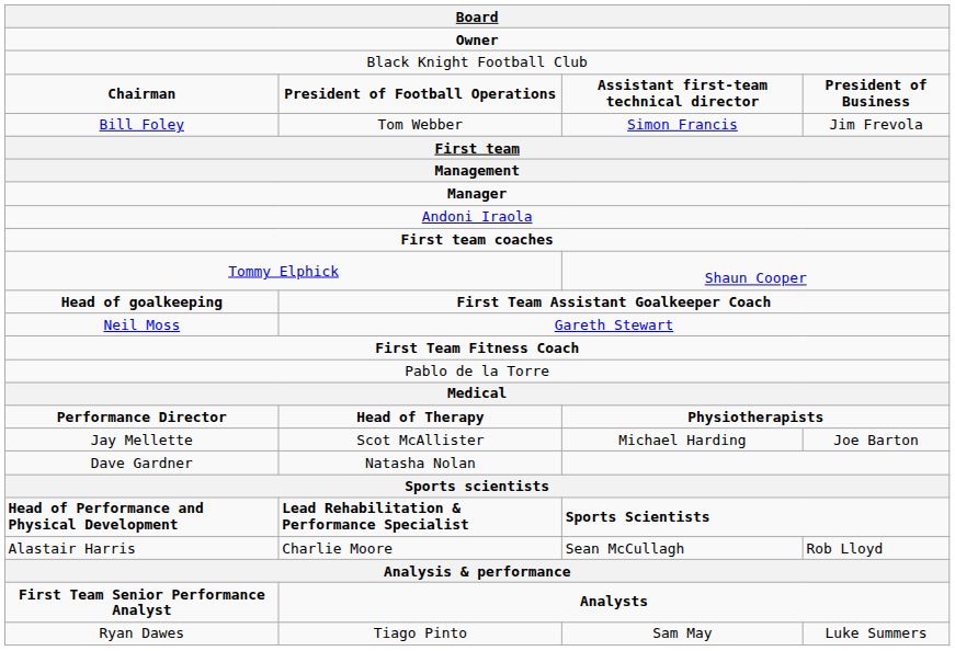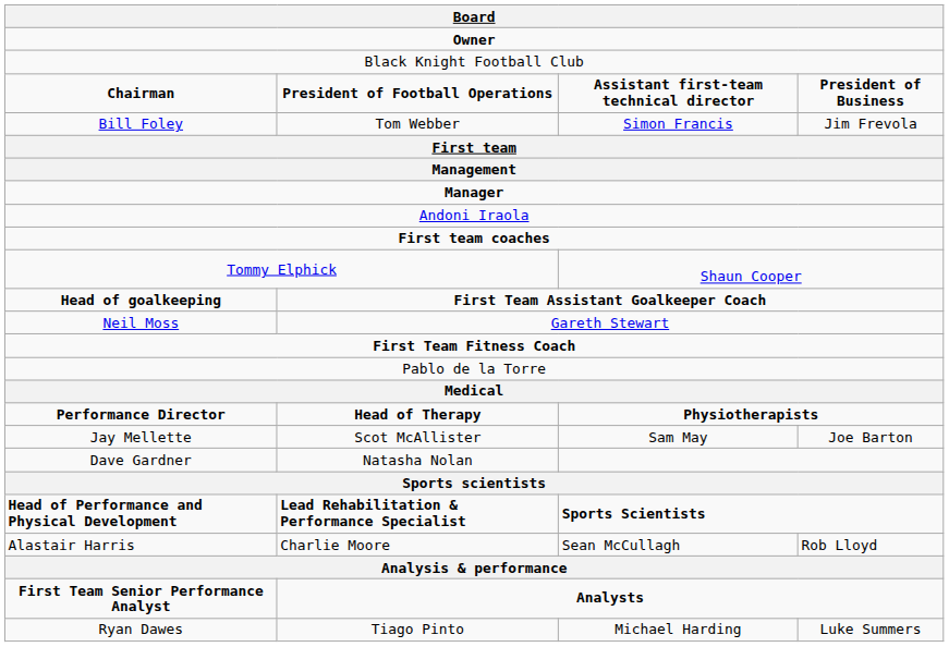Jay Mellette | column 3: Michael Harding -> Sam May
Ryan Dawes | column 3: Sam May -> Michael Harding
